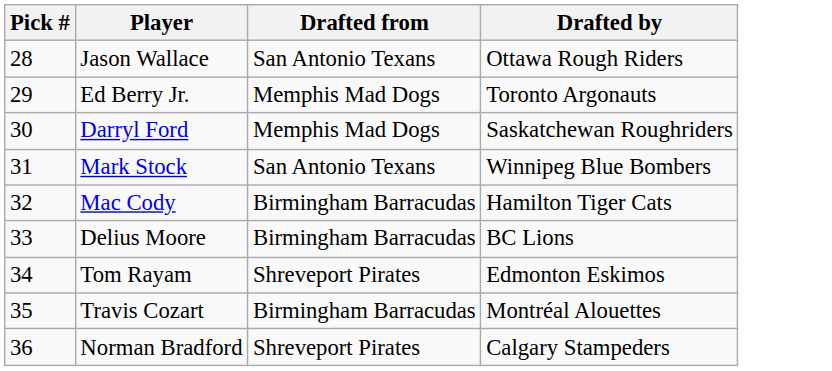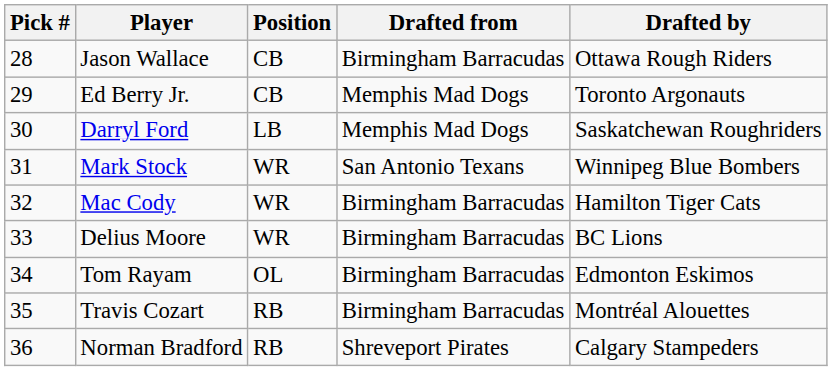+ column: Position | CB | CB | LB | WR | WR | WR | OL | RB | RB
Jason Wallace | Drafted from: San Antonio Texans -> Birmingham Barracudas
Tom Rayam | Drafted from: Shreveport Pirates -> Birmingham Barracudas
